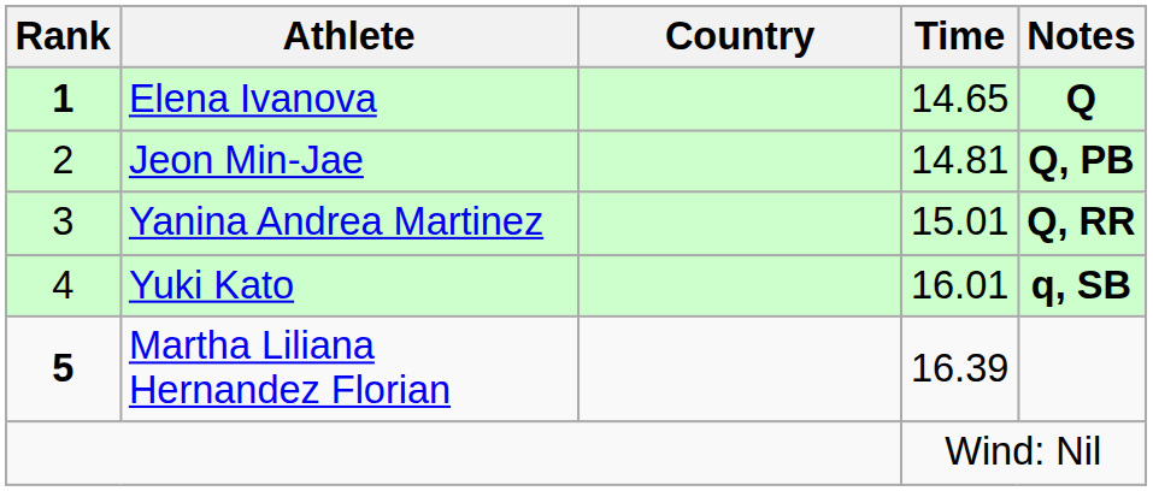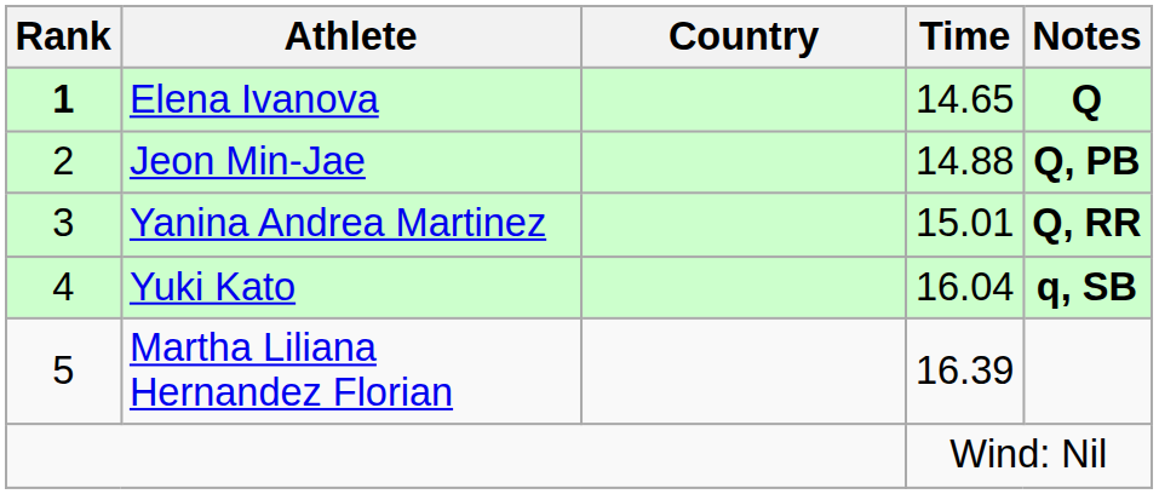Jeon Min-Jae | Time: 14.81 -> 14.88
Yuki Kato | Time: 16.01 -> 16.04
Martha Liliana Hernandez Florian | Rank: bold -> normal
